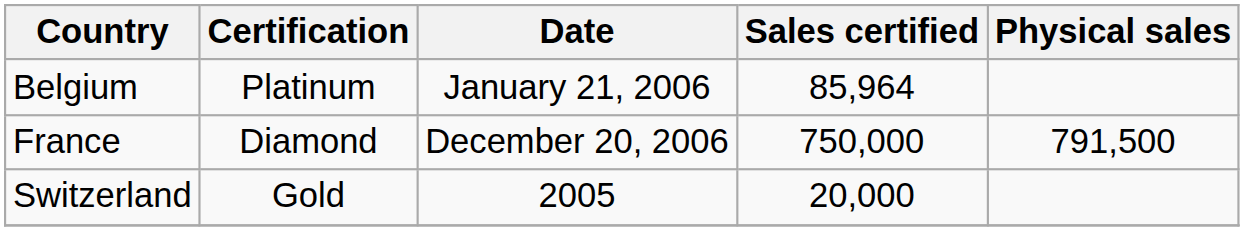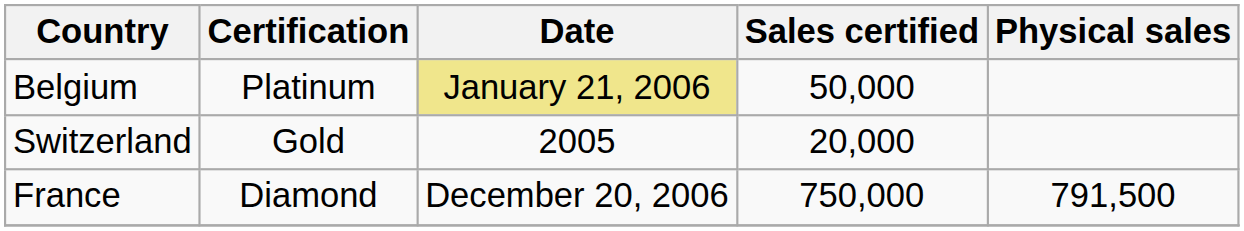Belgium | Date: no background -> khaki background
Belgium | Sales certified: 85,964 -> 50,000
rows swapped: France <-> Switzerland
